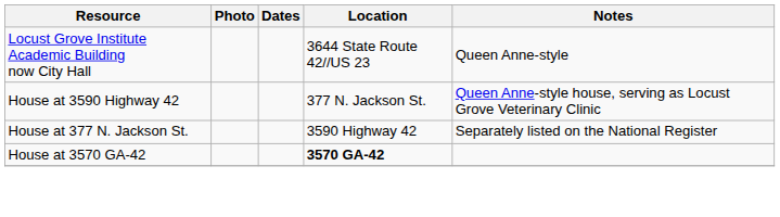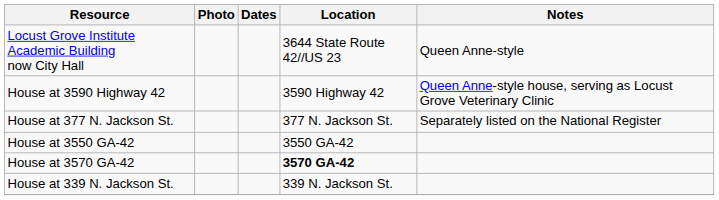House at 3590 Highway 42 | Location: 377 N. Jackson St. -> 3590 Highway 42
House at 377 N. Jackson St. | Location: 3590 Highway 42 -> 377 N. Jackson St.
+ row: House at 3550 GA-42 | 3550 GA-42
+ row: House at 339 N. Jackson St. | 339 N. Jackson St.
